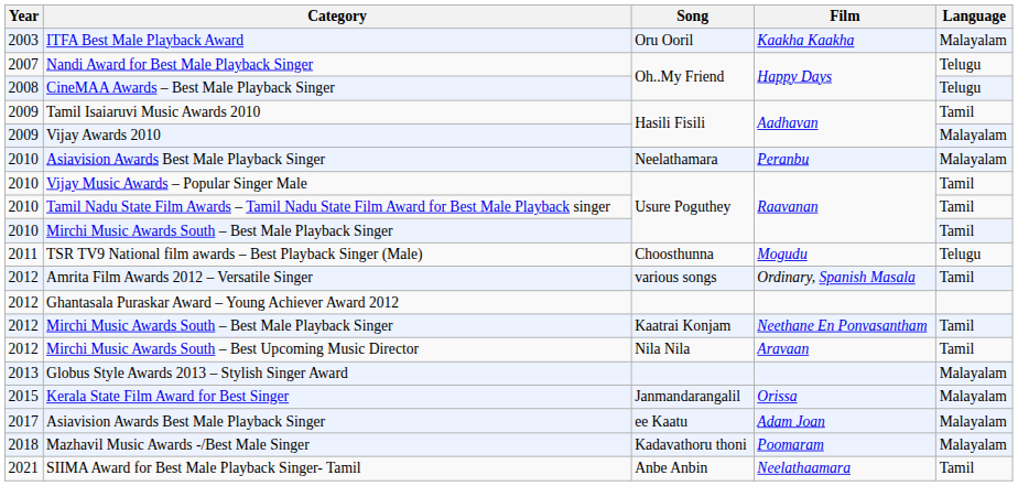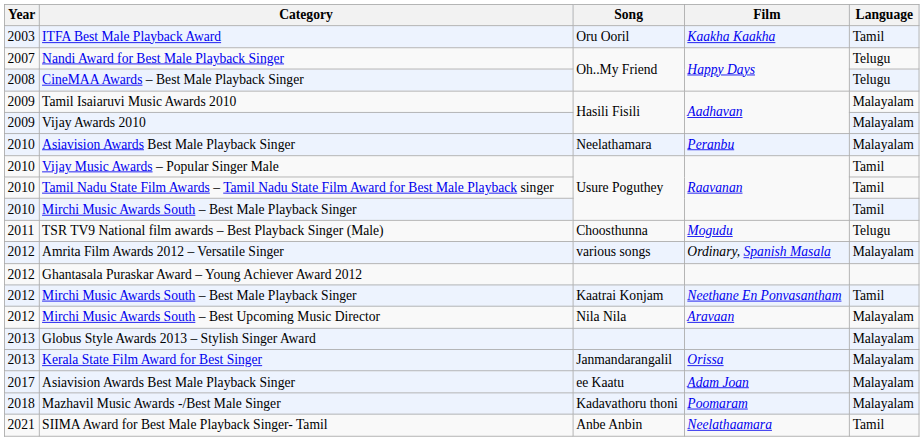ITFA Best Male Playback Award | Language: Malayalam -> Tamil
Tamil Isaiaruvi Music Awards 2010 | Language: Tamil -> Malayalam
Amrita Film Awards 2012 – Versatile Singer | Language: Tamil -> Malayalam
Mirchi Music Awards South – Best Upcoming Music Director | Language: Tamil -> Malayalam
Kerala State Film Award for Best Singer | Year: 2015 -> 2013
